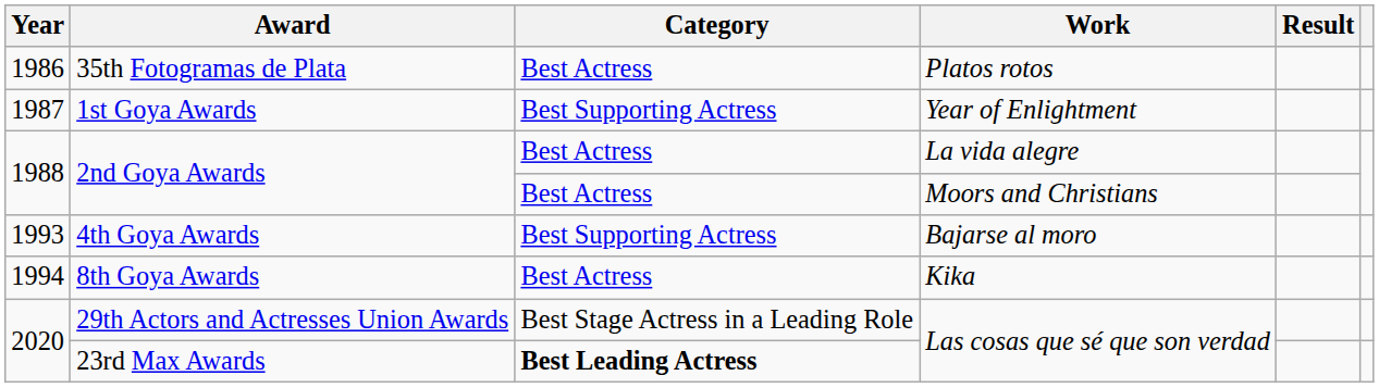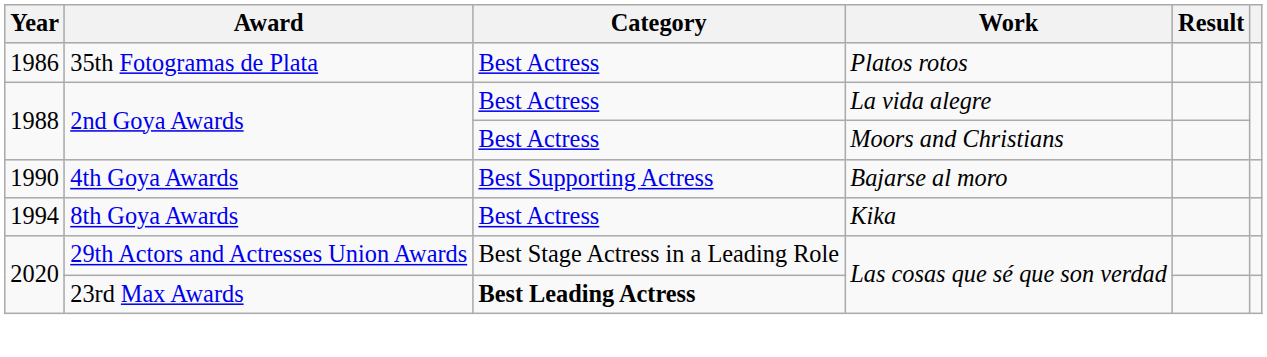- row: 1987 | 1st Goya Awards | Best Supporting Actress | Year of Enlightment
4th Goya Awards | Year: 1993 -> 1990
